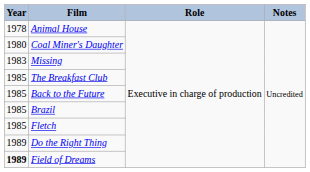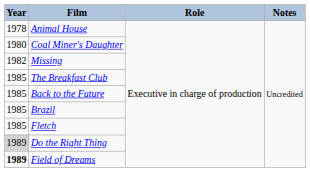Missing | Year: 1983 -> 1982
Do the Right Thing | Year: no background -> lightgrey background
